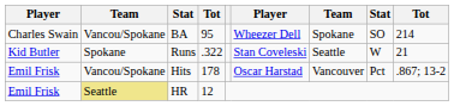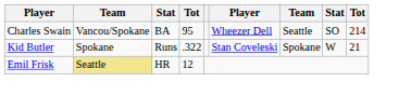BA | column 7: Spokane -> Seattle
Runs | column 7: Seattle -> Spokane
- row: Emil Frisk | Vancou/Spokane | Hits | 178 | Oscar Harstad | Vancouver | Pct | .867; 13-2
